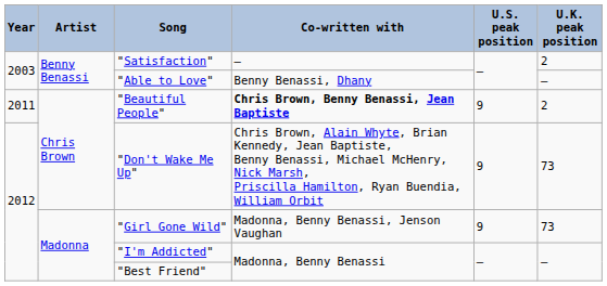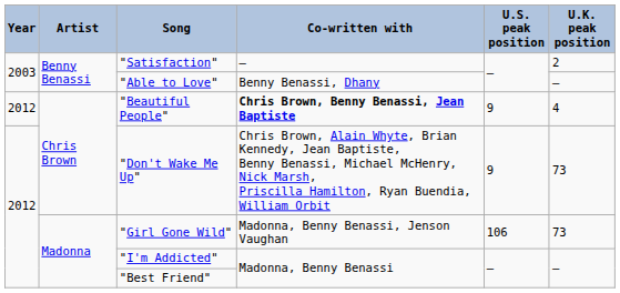"Beautiful People" | Year: 2011 -> 2012
"Beautiful People" | U.K. peak position: 2 -> 4
"Girl Gone Wild" | U.S. peak position: 9 -> 106
